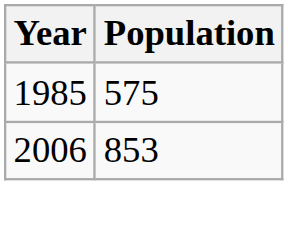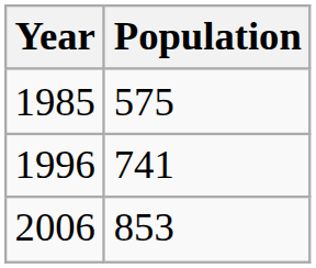+ row: 1996 | 741
